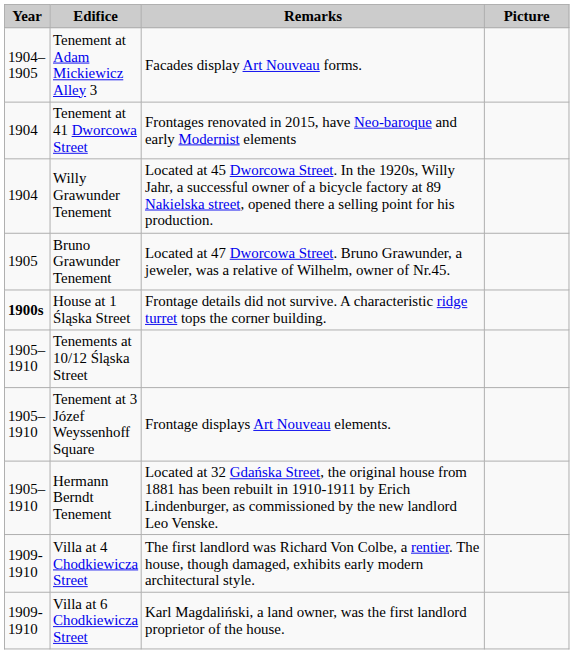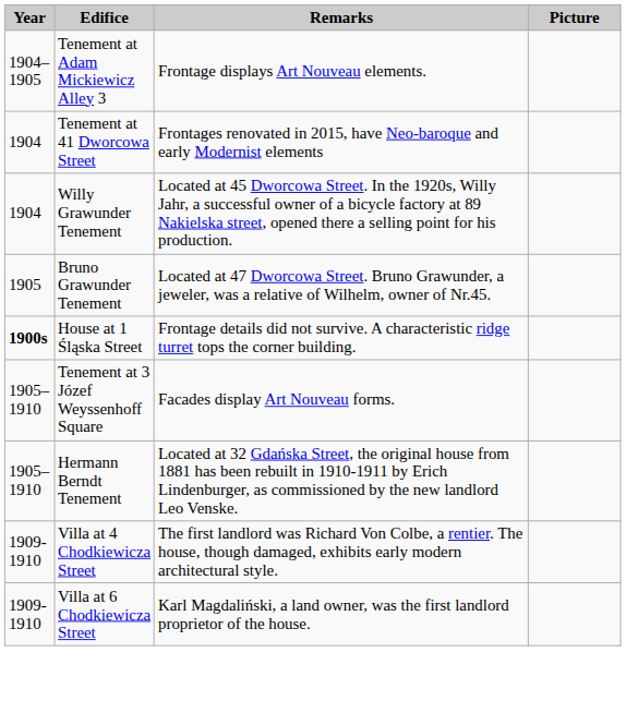Tenement at Adam Mickiewicz Alley 3 | Remarks: Facades display Art Nouveau forms. -> Frontage displays Art Nouveau elements.
- row: 1905–1910 | Tenements at 10/12 Śląska Street
Tenement at 3 Józef Weyssenhoff Square | Remarks: Frontage displays Art Nouveau elements. -> Facades display Art Nouveau forms.
